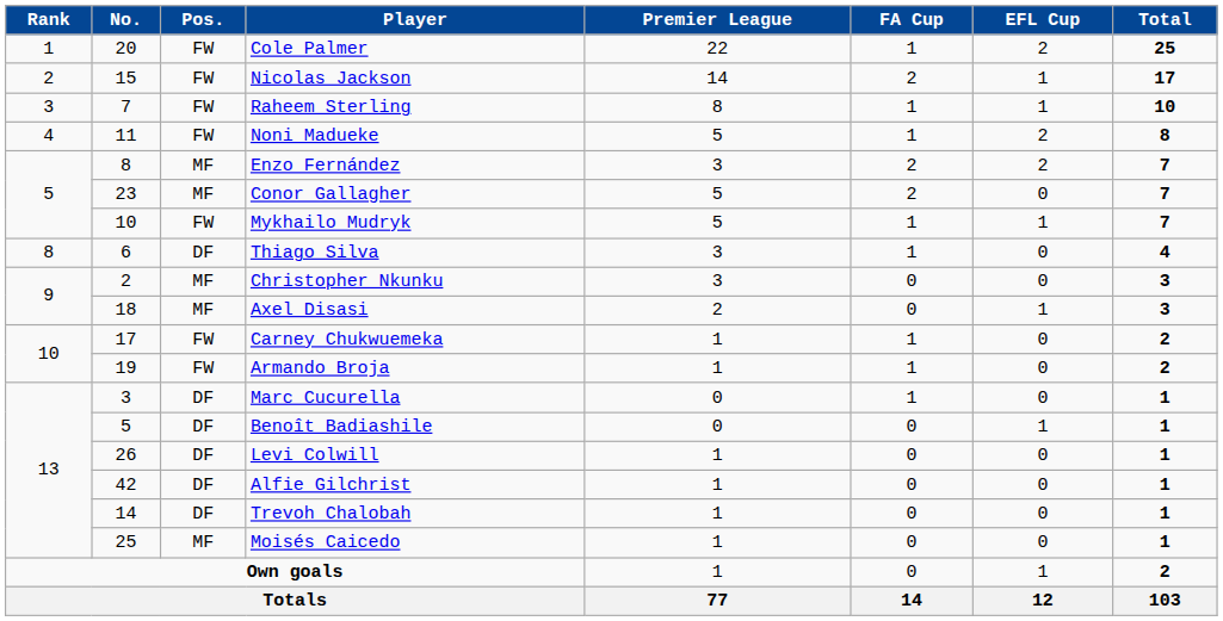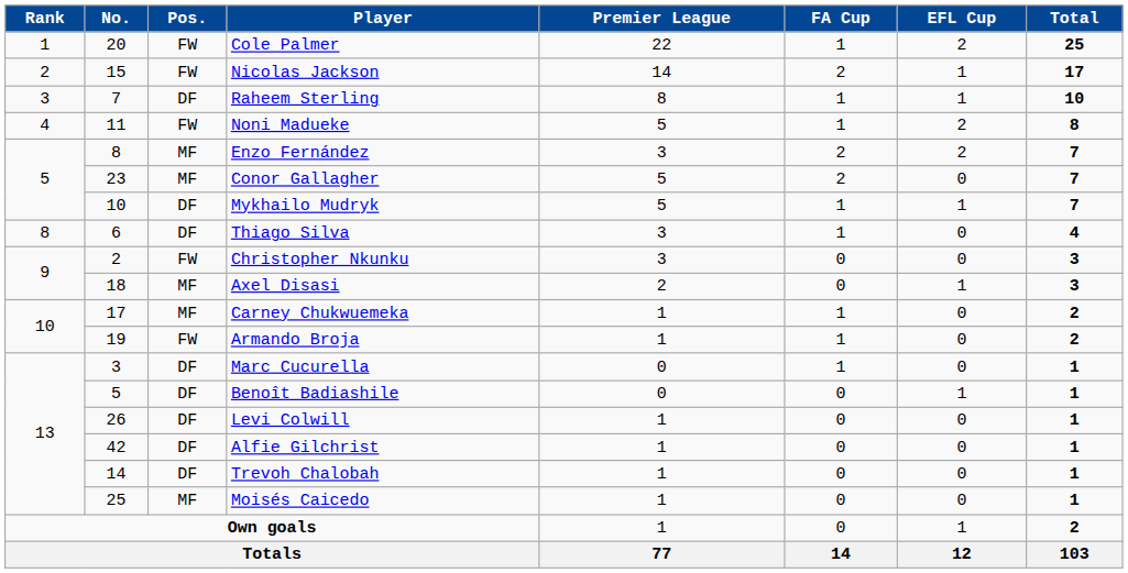Raheem Sterling | Pos.: FW -> DF
Mykhailo Mudryk | Pos.: FW -> DF
Christopher Nkunku | Pos.: MF -> FW
Carney Chukwuemeka | Pos.: FW -> MF
